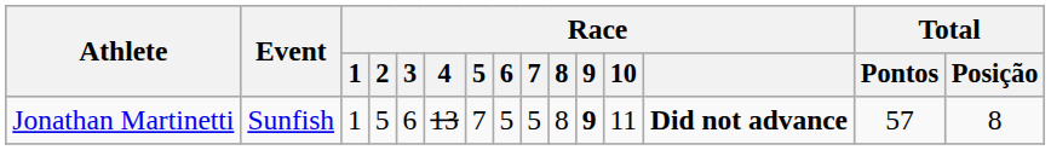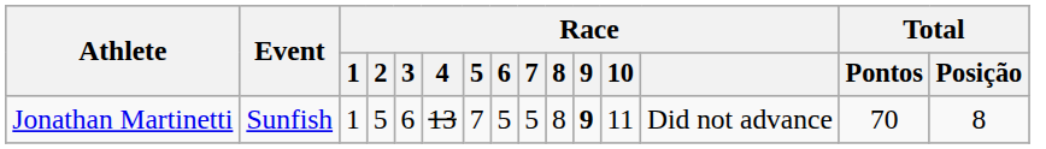Jonathan Martinetti | Race: bold -> normal
Jonathan Martinetti | Total / Pontos: 57 -> 70
